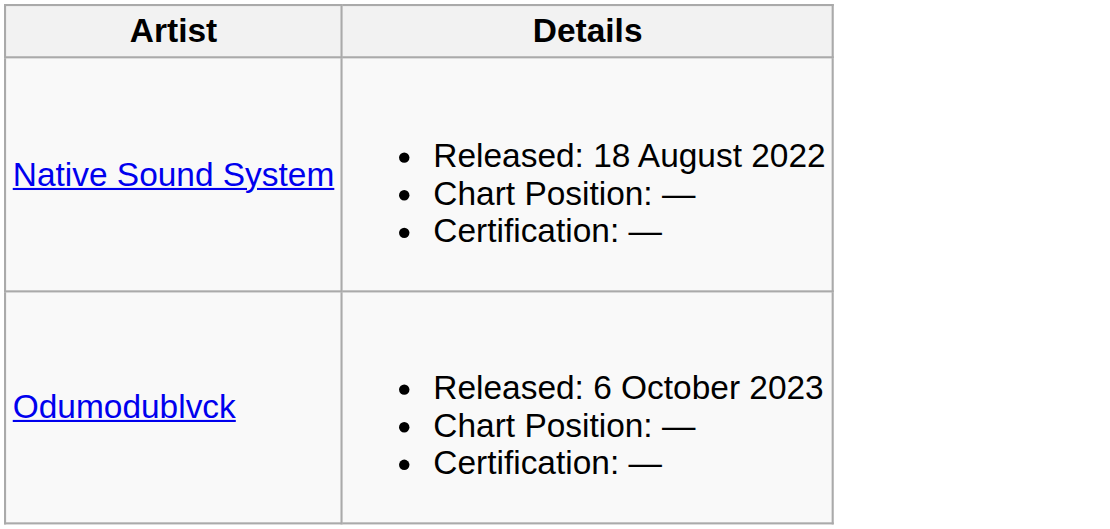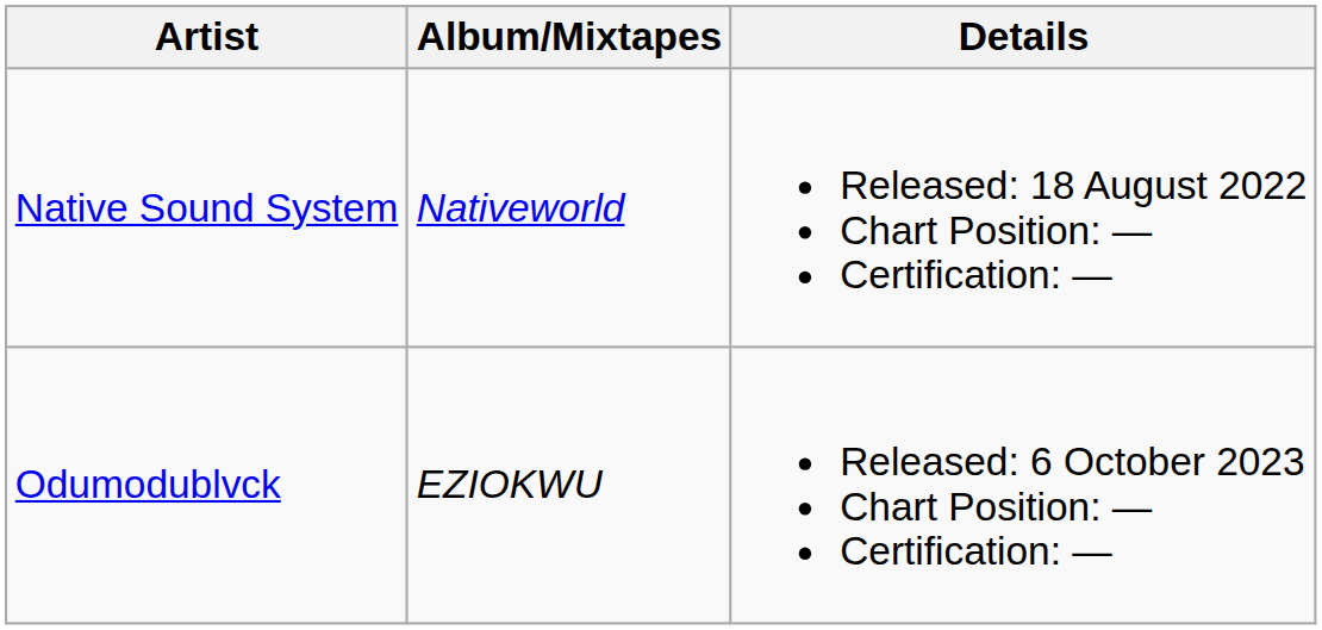+ column: Album/Mixtapes | Nativeworld | EZIOKWU
